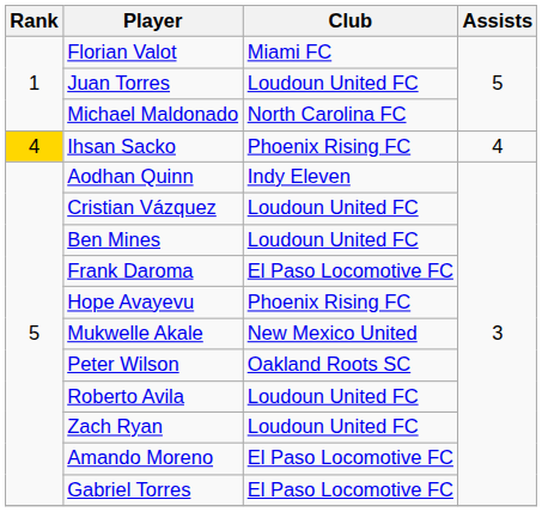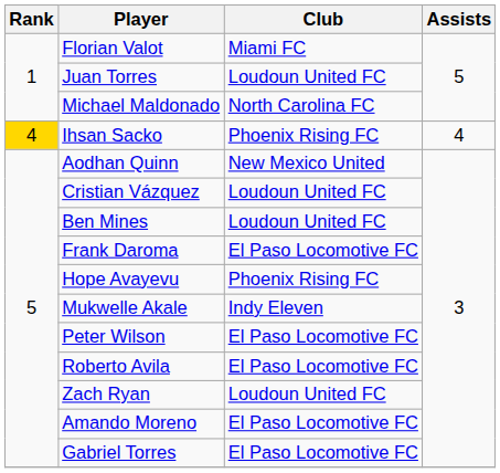Aodhan Quinn | Club: Indy Eleven -> New Mexico United
Mukwelle Akale | Club: New Mexico United -> Indy Eleven
Peter Wilson | Club: Oakland Roots SC -> El Paso Locomotive FC
Roberto Avila | Club: Loudoun United FC -> El Paso Locomotive FC
